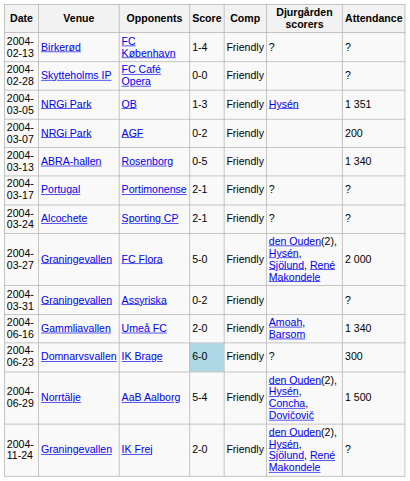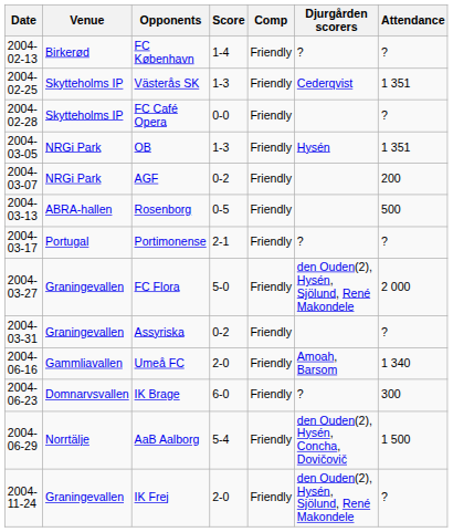+ row: 2004-02-25 | Skytteholms IP | Västerås SK | 1-3 | Friendly | Cederqvist | 1 351
Rosenborg | Attendance: 1 340 -> 500
- row: 2004-03-24 | Alcochete | Sporting CP | 2-1 | Friendly | ? | ?
IK Brage | Score: lightblue background -> no background
